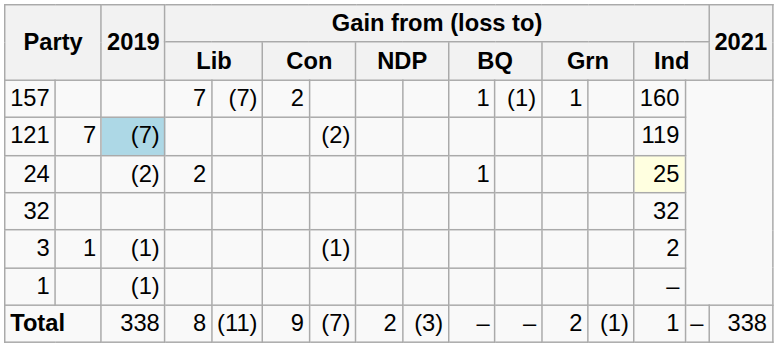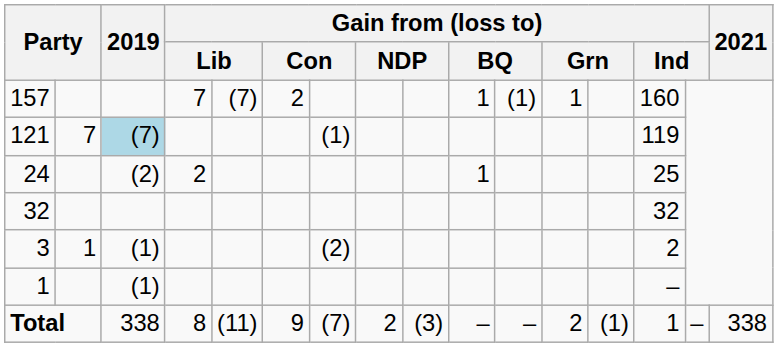121 | column 7: (2) -> (1)
24 | column 14: lightyellow background -> no background
3 | column 7: (1) -> (2)
